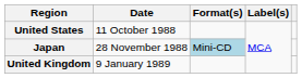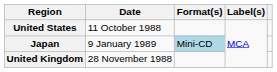Japan | Date: 28 November 1988 -> 9 January 1989
United Kingdom | Date: 9 January 1989 -> 28 November 1988
